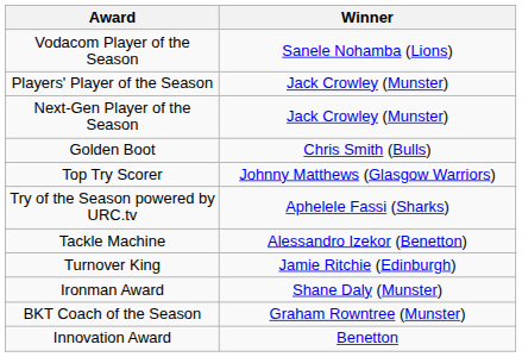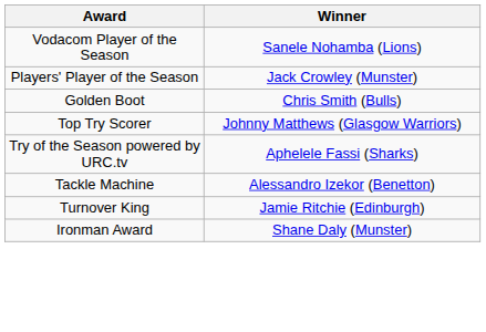- row: Next-Gen Player of the Season | Jack Crowley (Munster)
- row: BKT Coach of the Season | Graham Rowntree (Munster)
- row: Innovation Award | Benetton
